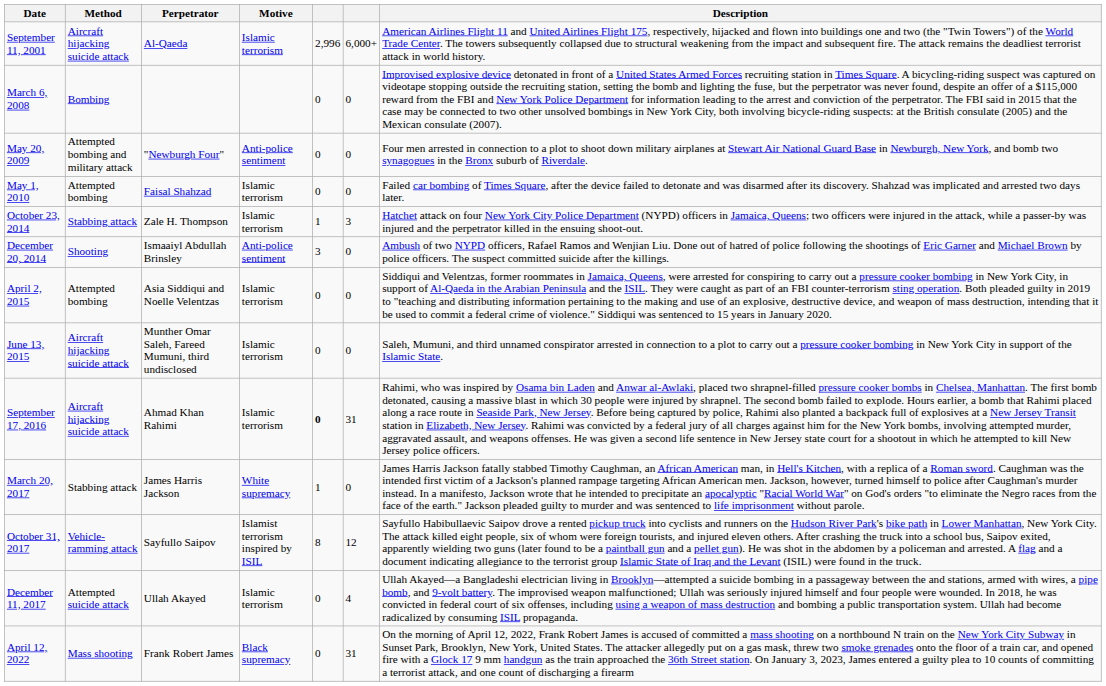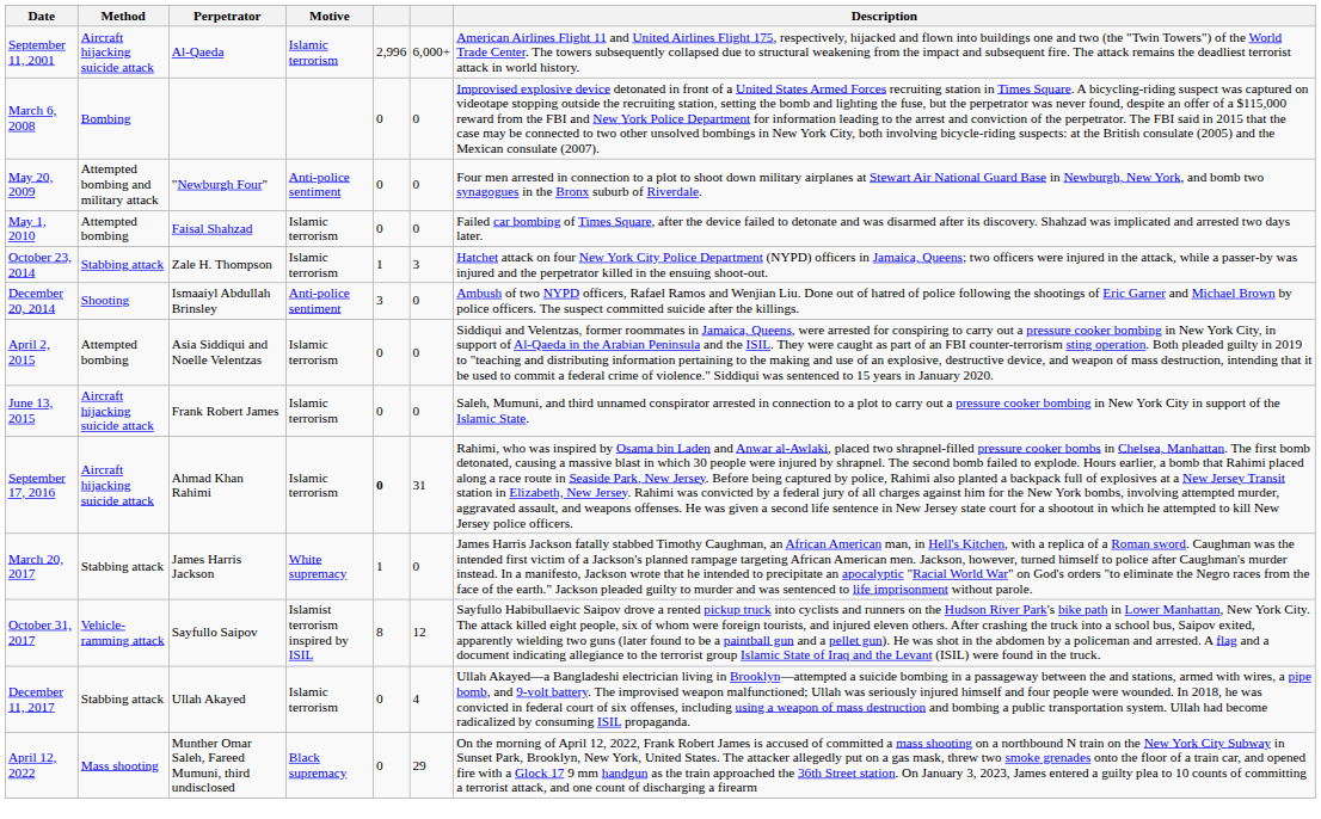June 13, 2015 | Perpetrator: Munther Omar Saleh, Fareed Mumuni, third undisclosed -> Frank Robert James
December 11, 2017 | Method: Attempted suicide attack -> Stabbing attack
April 12, 2022 | Perpetrator: Frank Robert James -> Munther Omar Saleh, Fareed Mumuni, third undisclosed
April 12, 2022 | column 6: 31 -> 29
